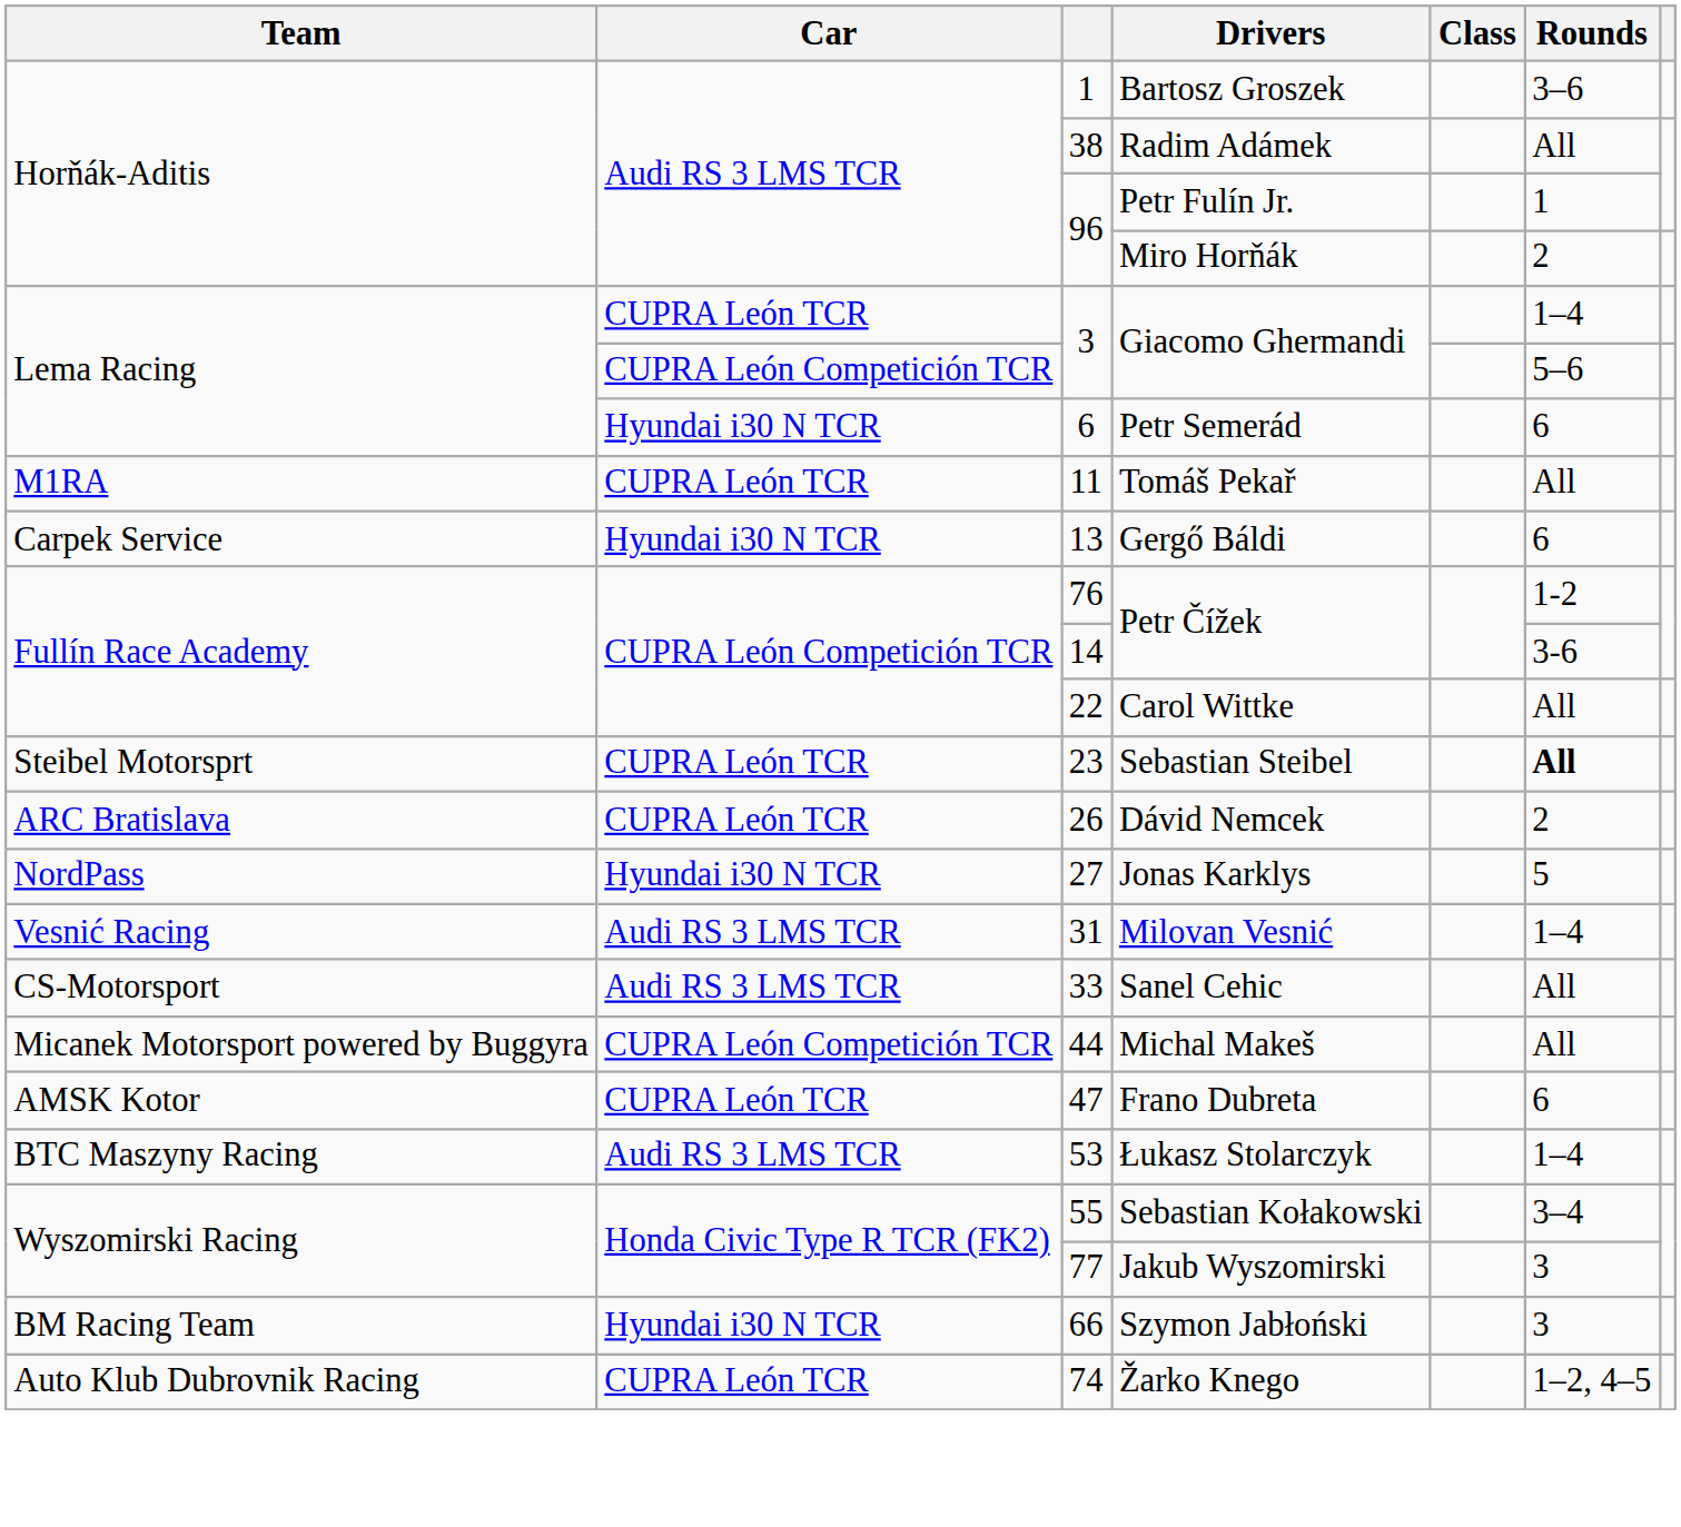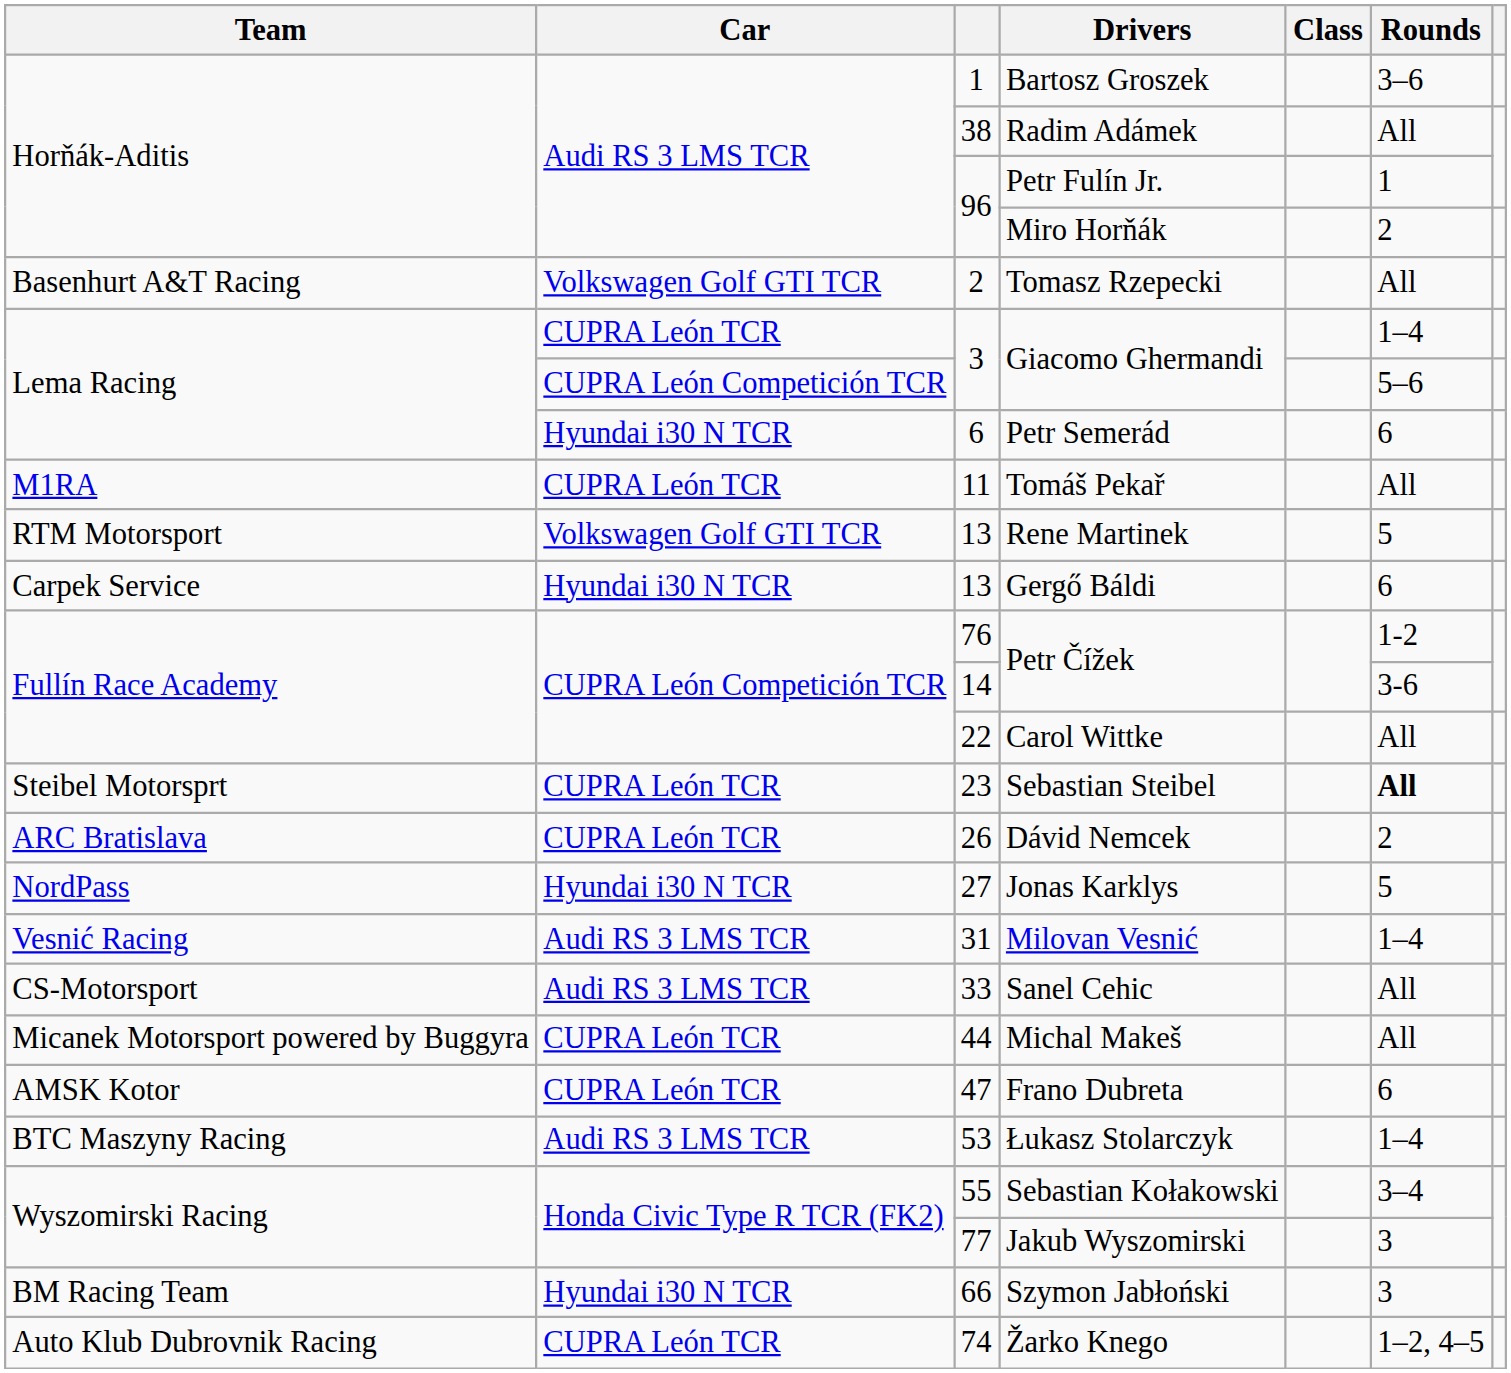+ row: Basenhurt A&T Racing | Volkswagen Golf GTI TCR | 2 | Tomasz Rzepecki | All
+ row: RTM Motorsport | Volkswagen Golf GTI TCR | 13 | Rene Martinek | 5
Michal Makeš | Car: CUPRA León Competición TCR -> CUPRA León TCR
